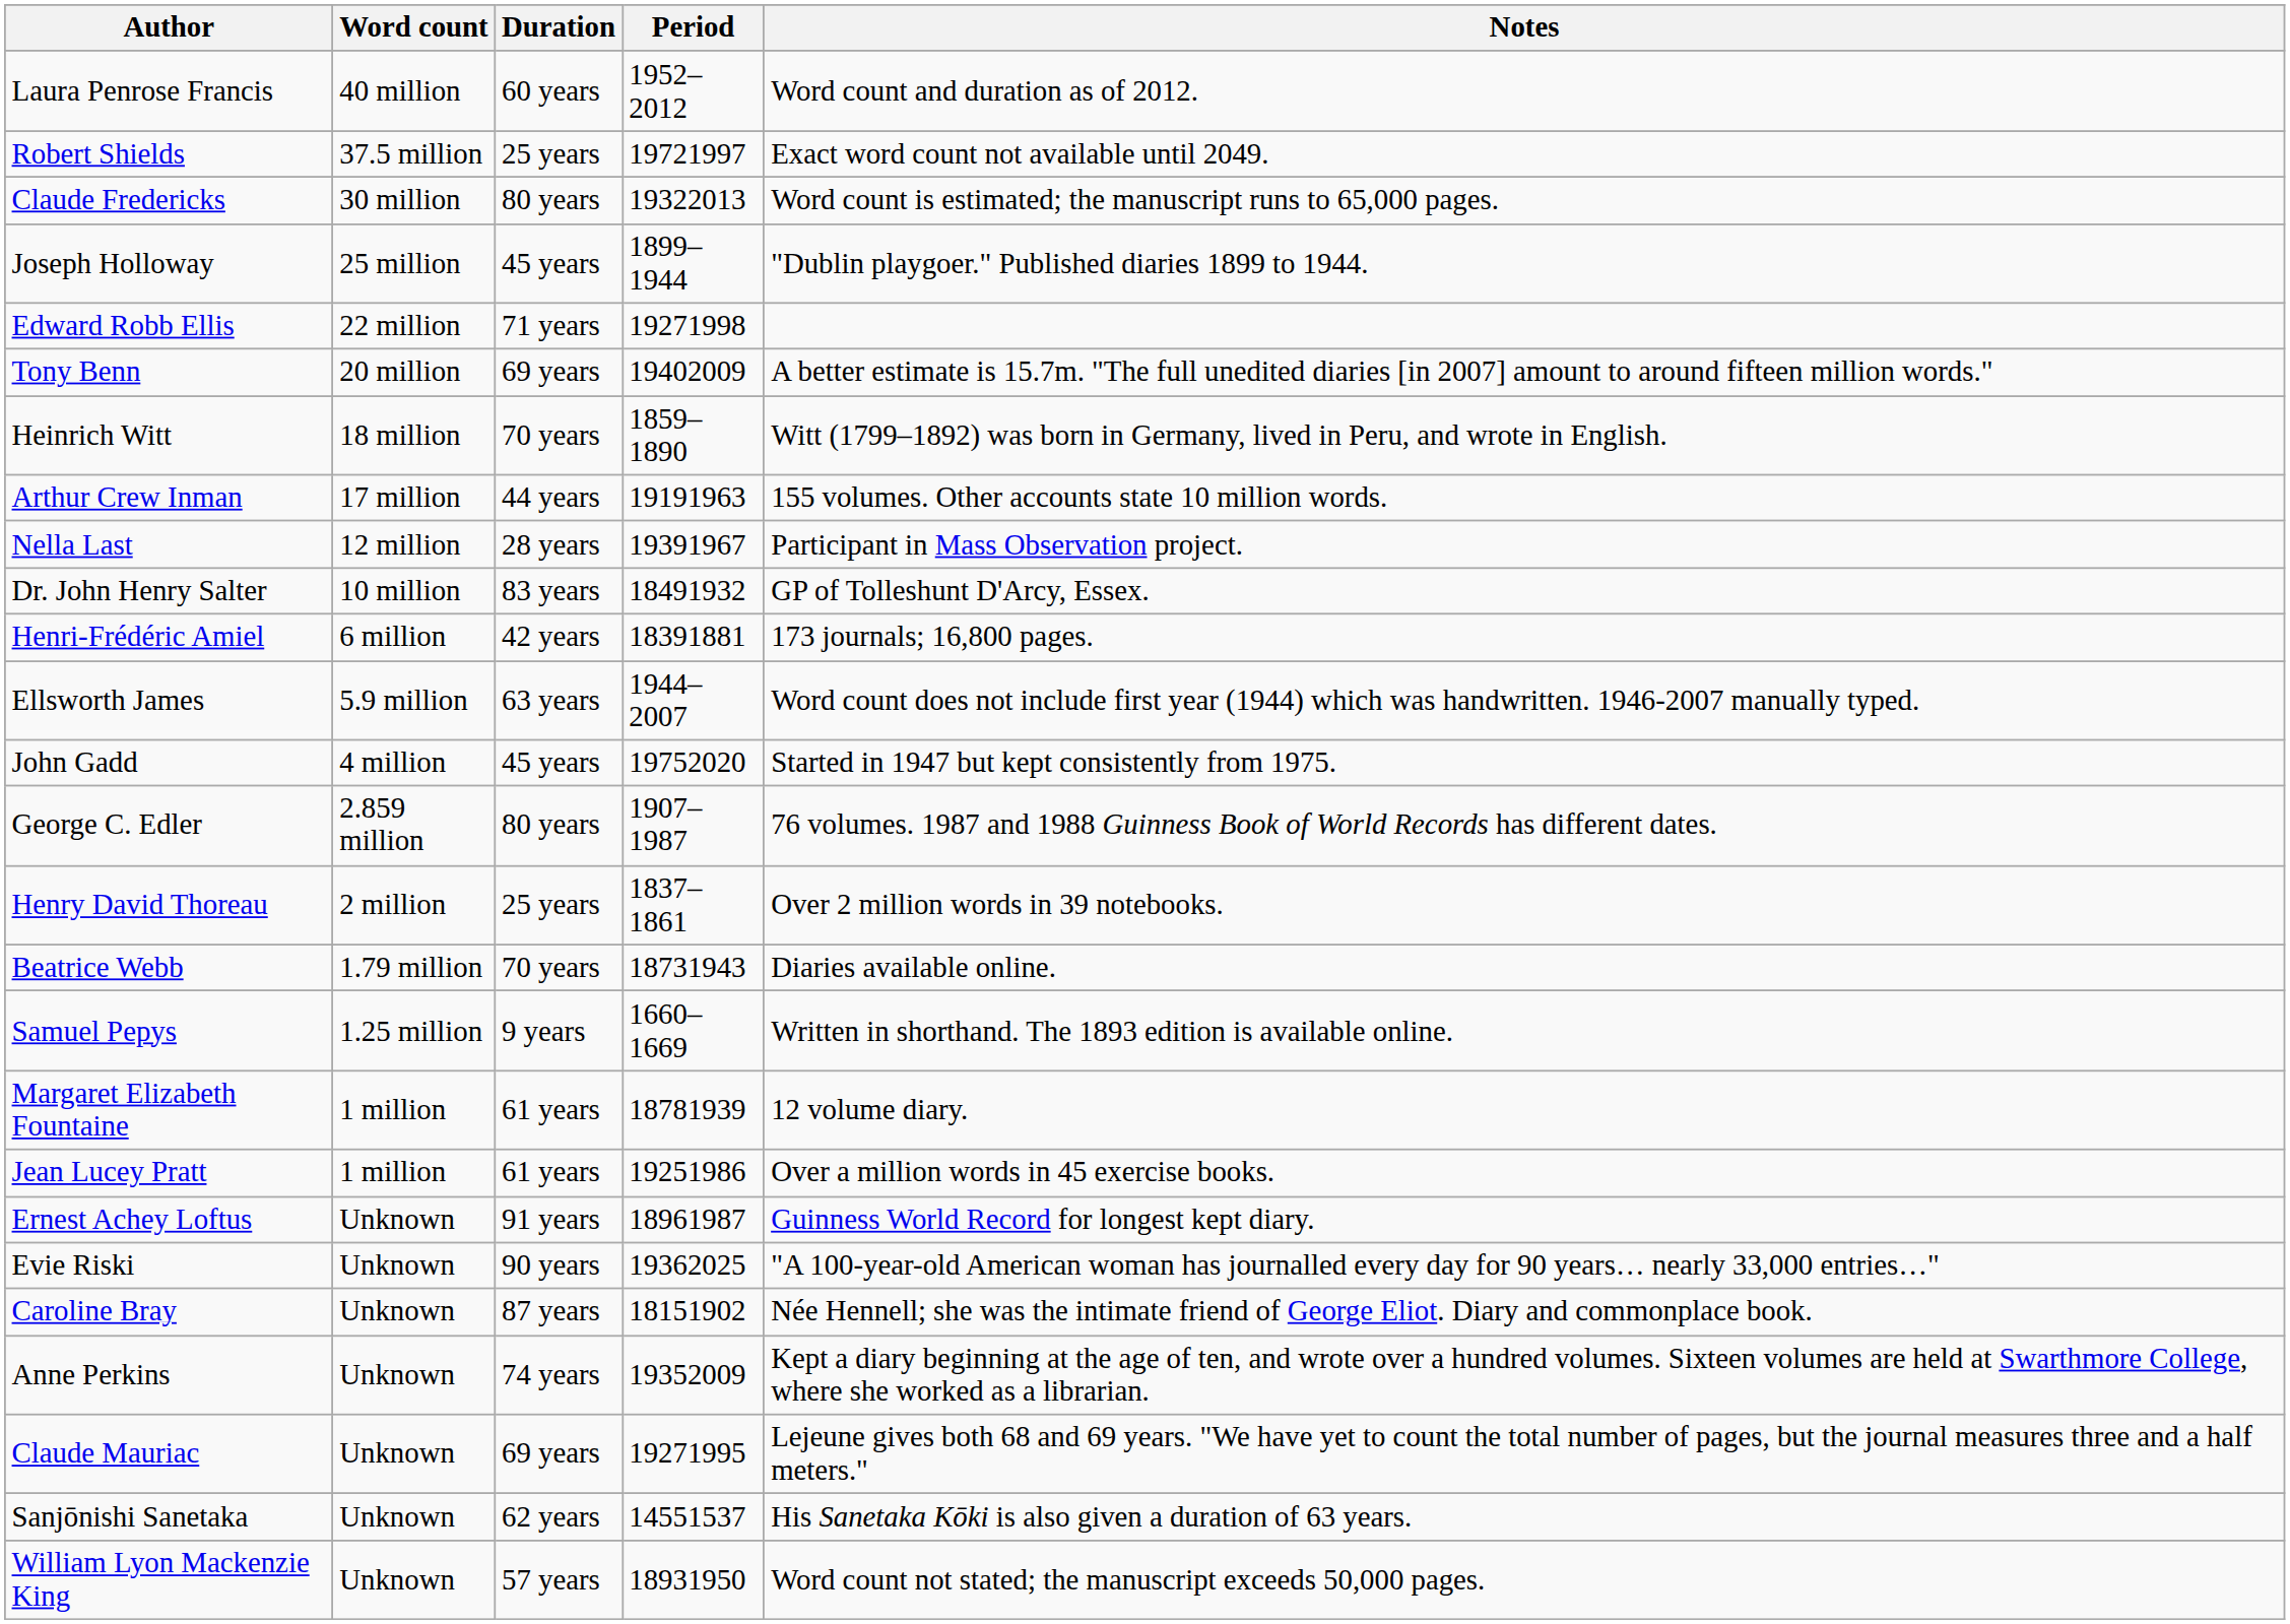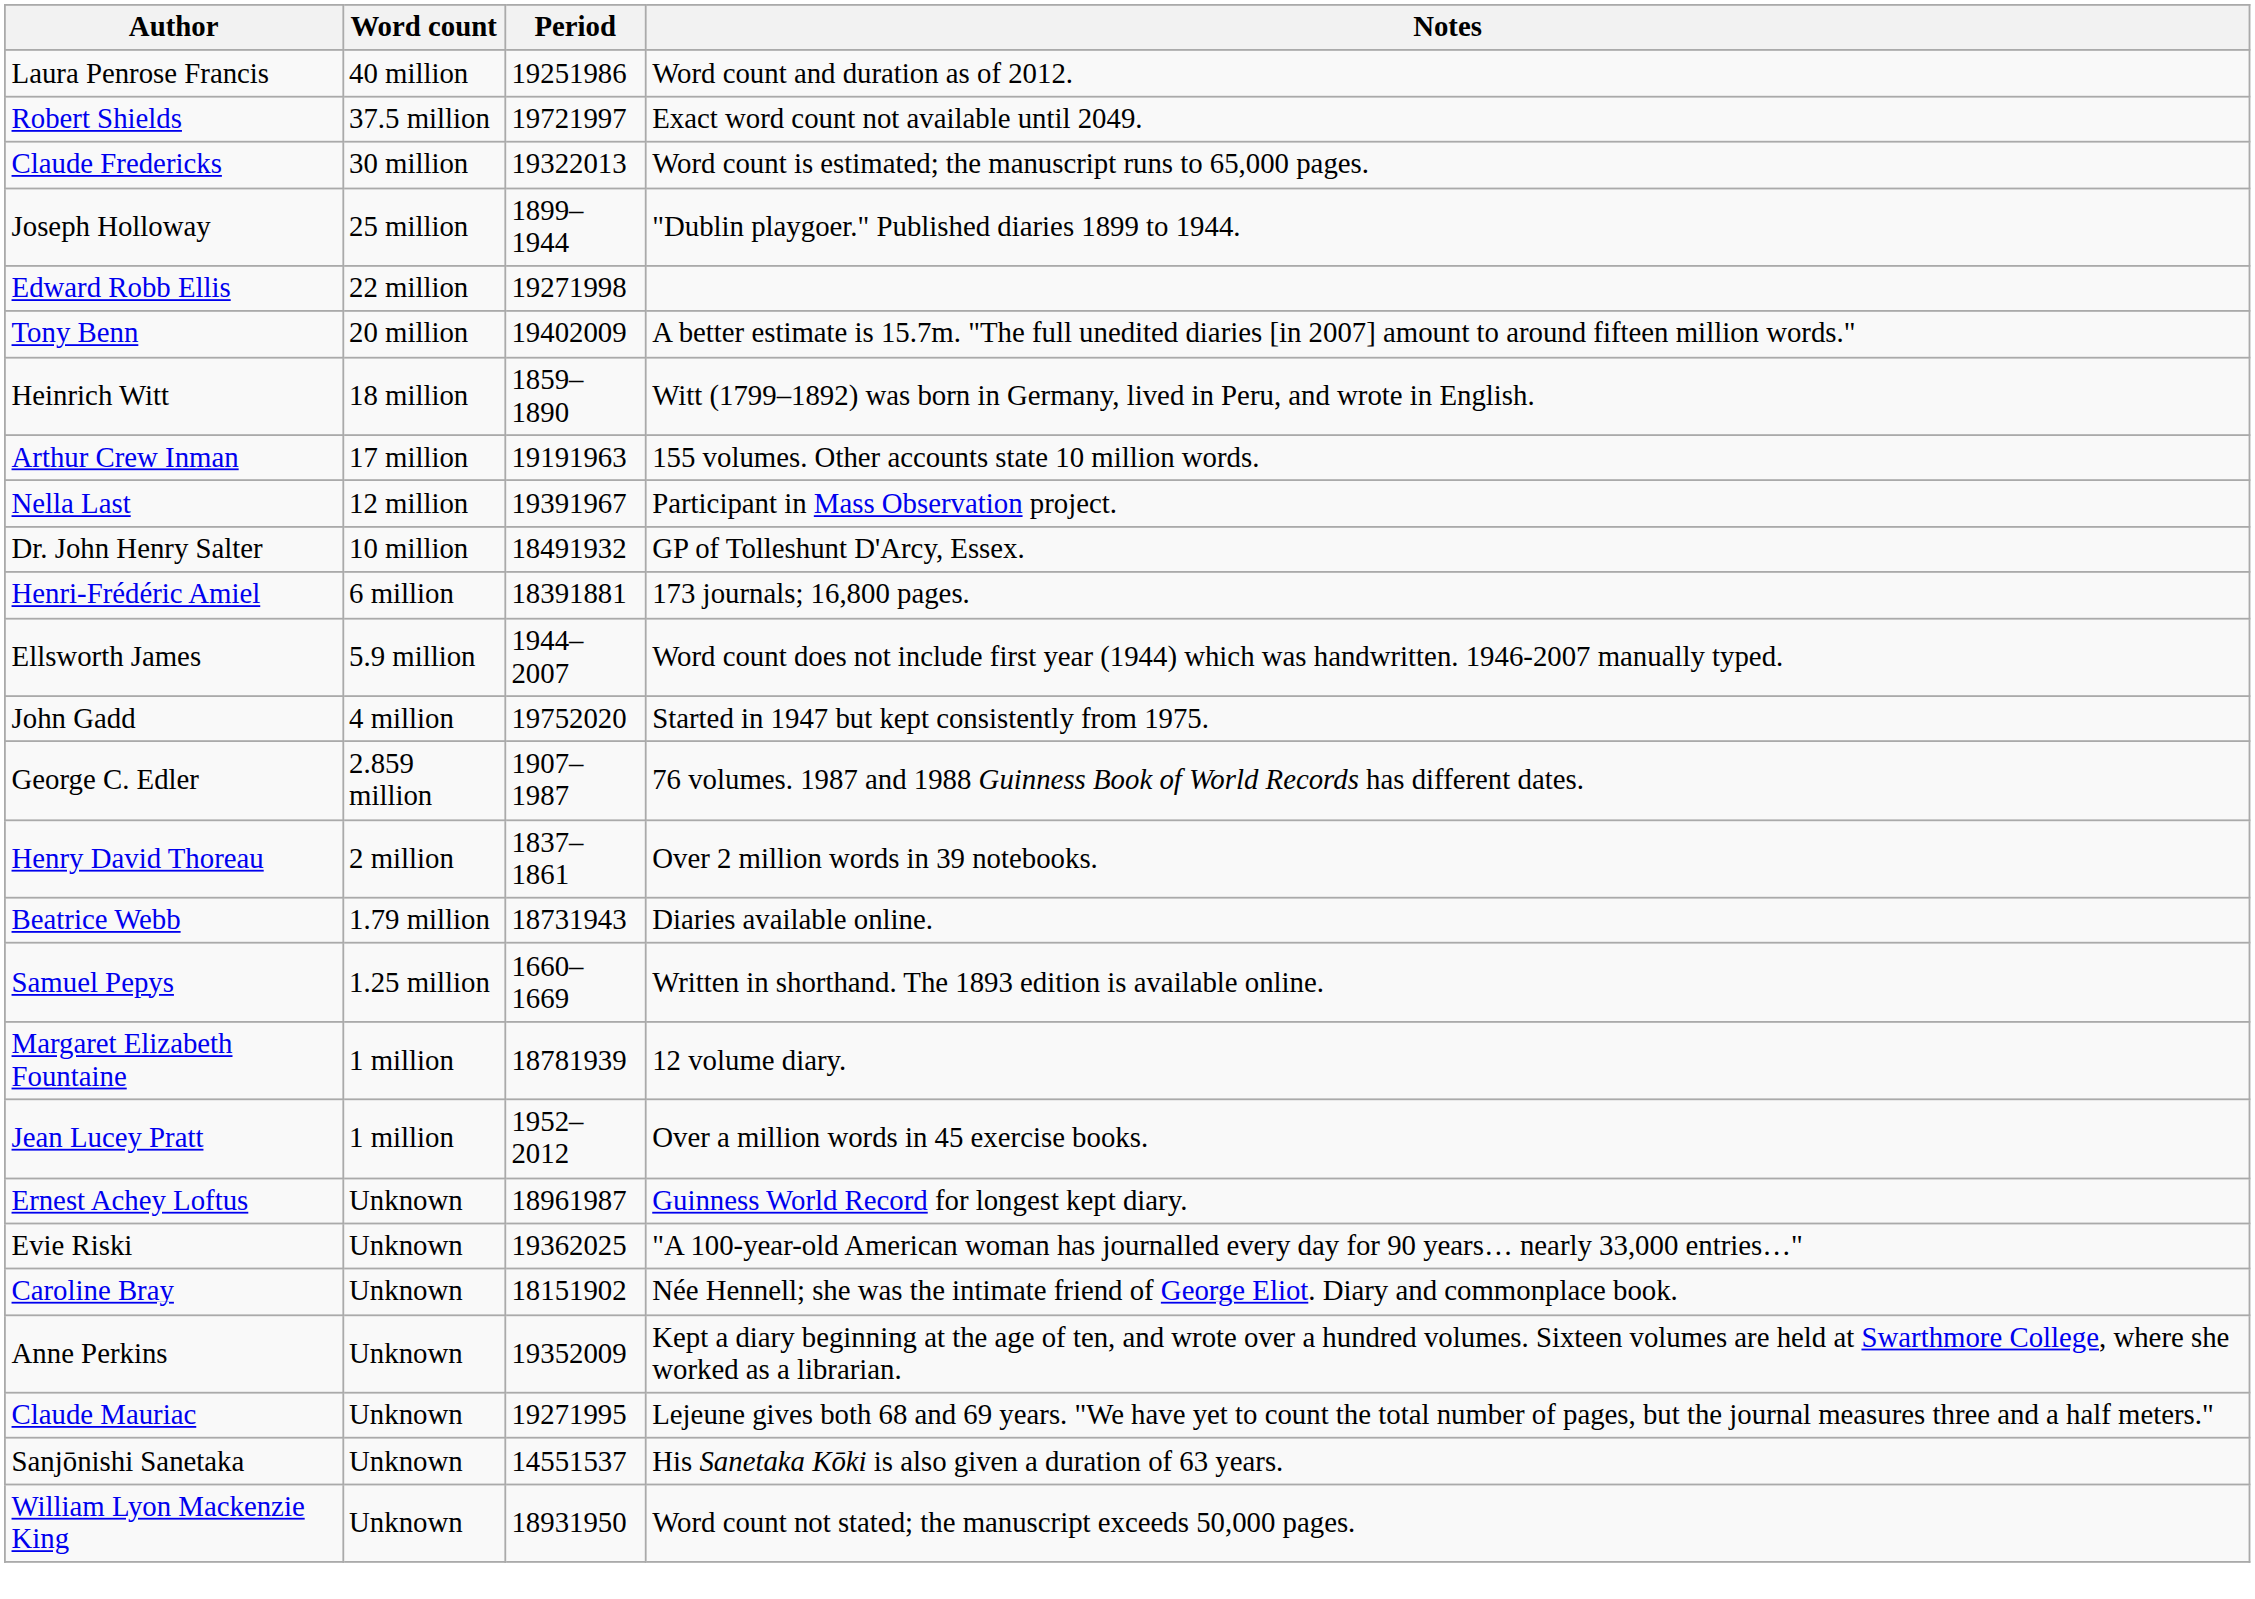- column: Duration | 60 years | 25 years | 80 years | 45 years | 71 years | 69 years | 70 years | 44 years | 28 years | 83 years | 42 years | 63 years | 45 years | 80 years | 25 years | 70 years | 9 years | 61 years | 61 years | 91 years | 90 years | 87 years | 74 years | 69 years | 62 years | 57 years
Laura Penrose Francis | Period: 1952–2012 -> 19251986
Jean Lucey Pratt | Period: 19251986 -> 1952–2012
